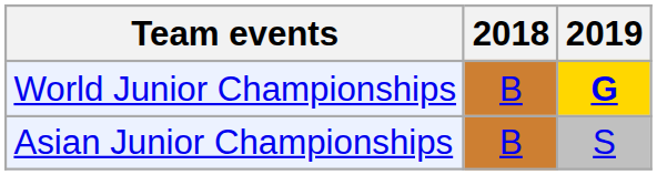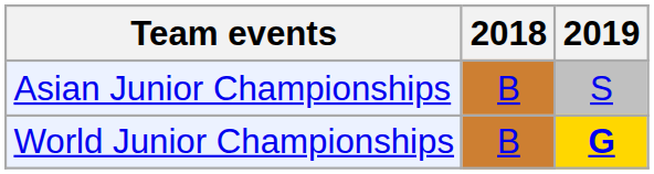rows swapped: Asian Junior Championships <-> World Junior Championships
